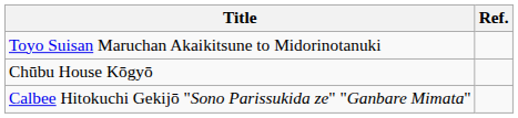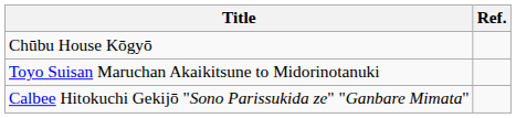rows swapped: Toyo Suisan Maruchan Akaikitsune to Midorinotanuki <-> Chūbu House Kōgyō
